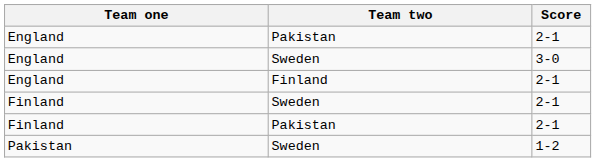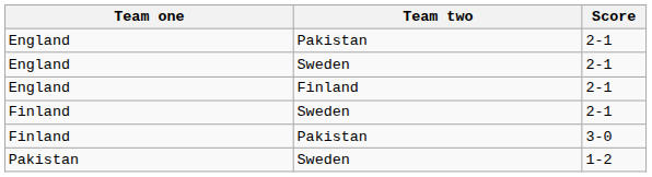England / Sweden | Score: 3-0 -> 2-1
Finland / Pakistan | Score: 2-1 -> 3-0
